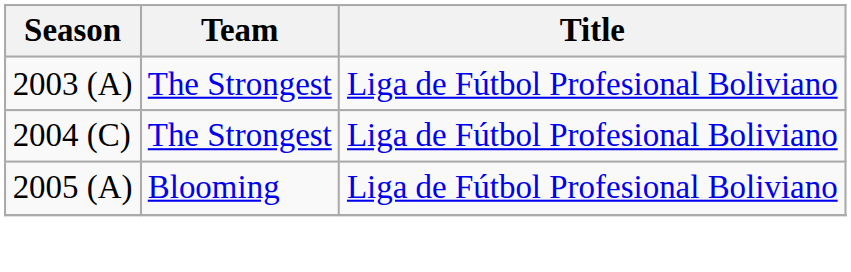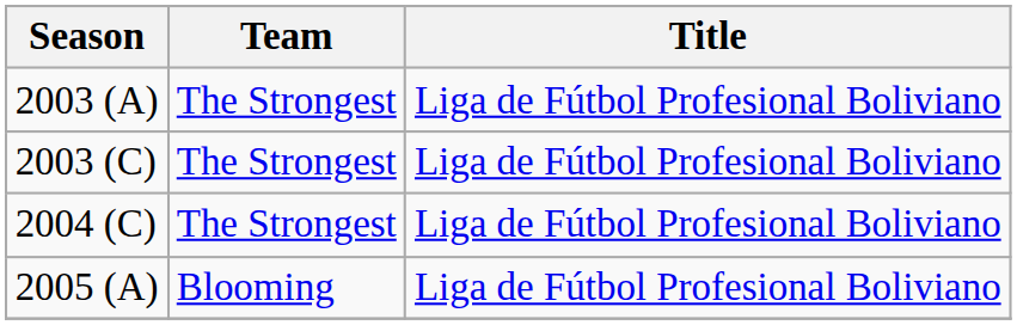+ row: 2003 (C) | The Strongest | Liga de Fútbol Profesional Boliviano
